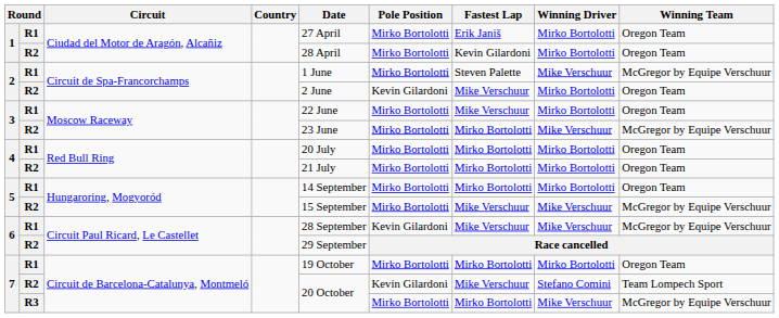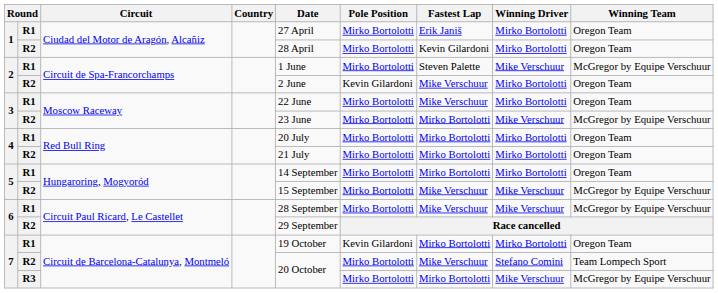6 / R1 | Pole Position: Kevin Gilardoni -> Mirko Bortolotti
7 / R1 | Pole Position: Mirko Bortolotti -> Kevin Gilardoni
7 / R2 | Pole Position: Kevin Gilardoni -> Mirko Bortolotti
